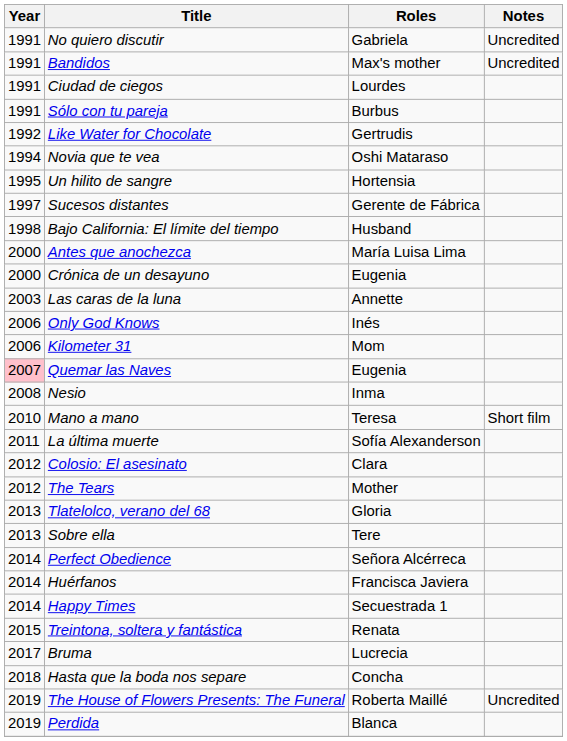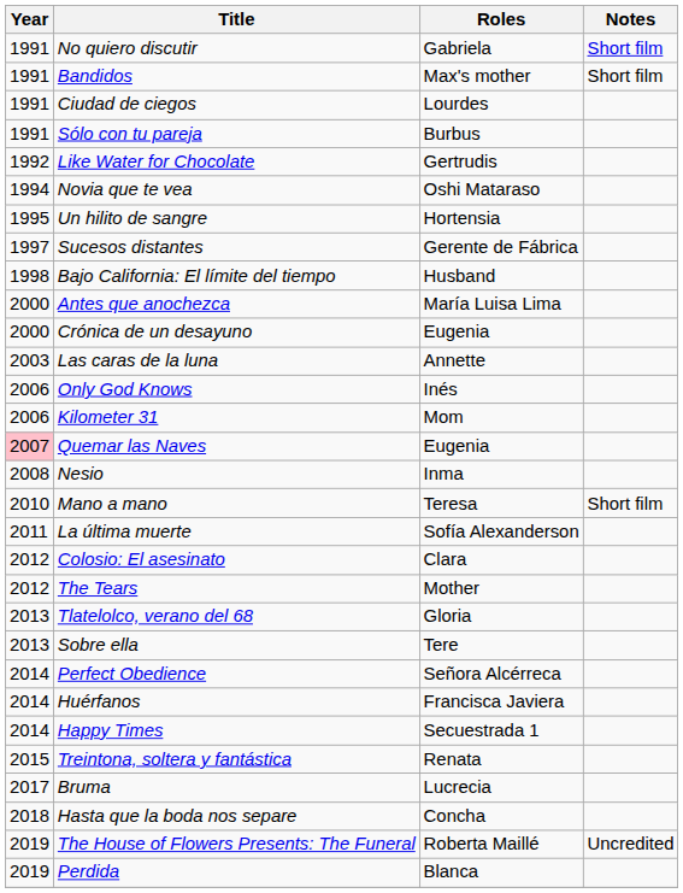No quiero discutir | Notes: Uncredited -> Short film
Bandidos | Notes: Uncredited -> Short film
